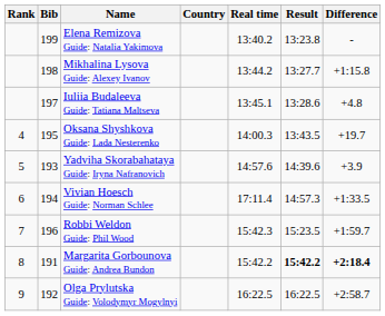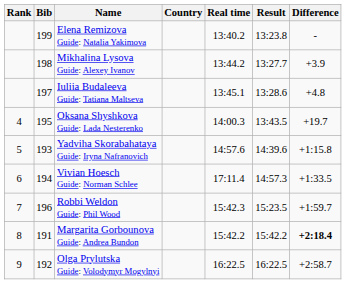Mikhalina Lysova Guide: Alexey Ivanov | Difference: +1:15.8 -> +3.9
Yadviha Skorabahataya Guide: Iryna Nafranovich | Difference: +3.9 -> +1:15.8
Margarita Gorbounova Guide: Andrea Bundon | Result: bold -> normal
